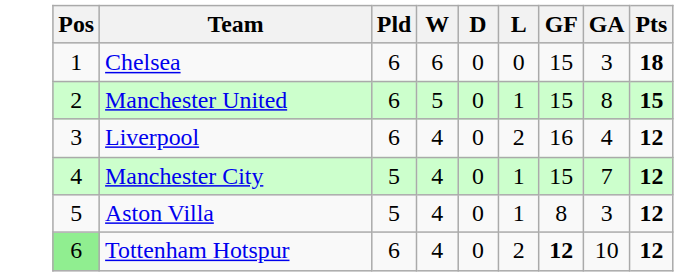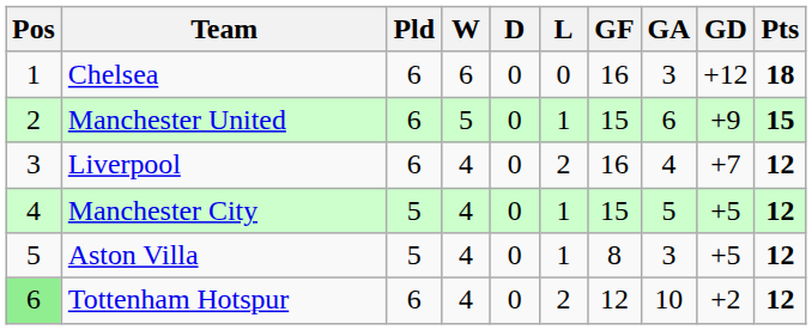+ column: GD | +12 | +9 | +7 | +5 | +5 | +2
Chelsea | GF: 15 -> 16
Manchester United | GA: 8 -> 6
Manchester City | GA: 7 -> 5
Tottenham Hotspur | GF: bold -> normal
